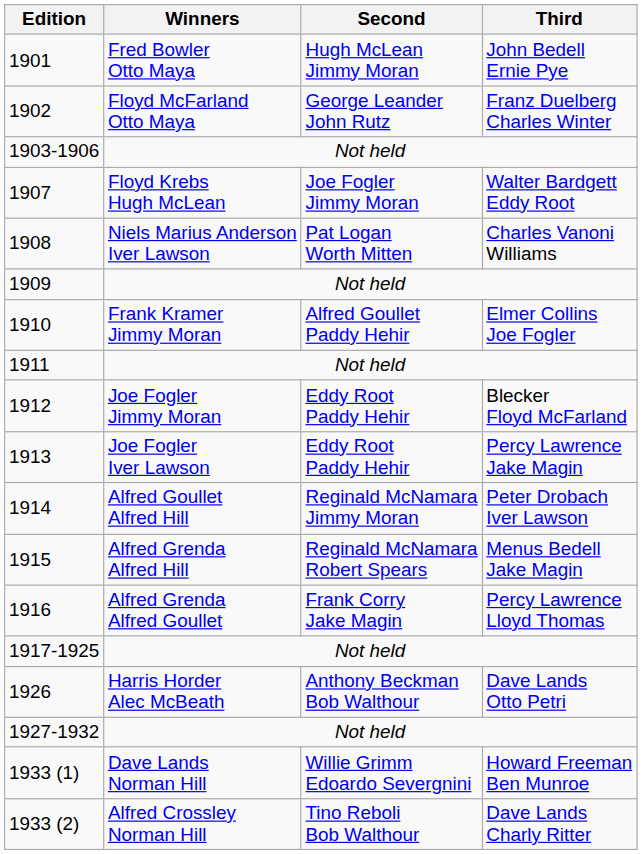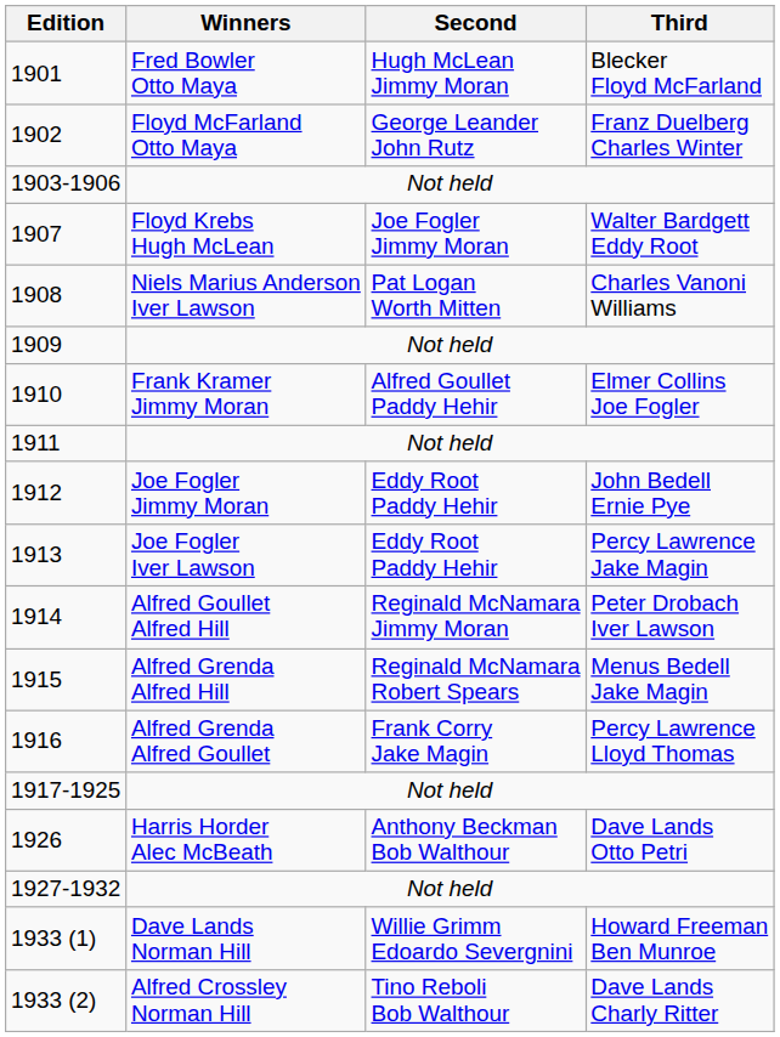1901 | Third: John Bedell Ernie Pye -> Blecker Floyd McFarland
1912 | Third: Blecker Floyd McFarland -> John Bedell Ernie Pye
